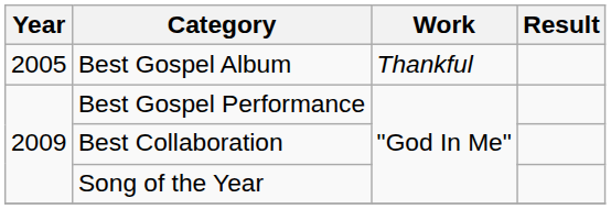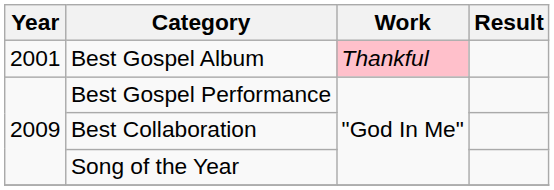Best Gospel Album | Year: 2005 -> 2001
Best Gospel Album | Work: no background -> pink background
